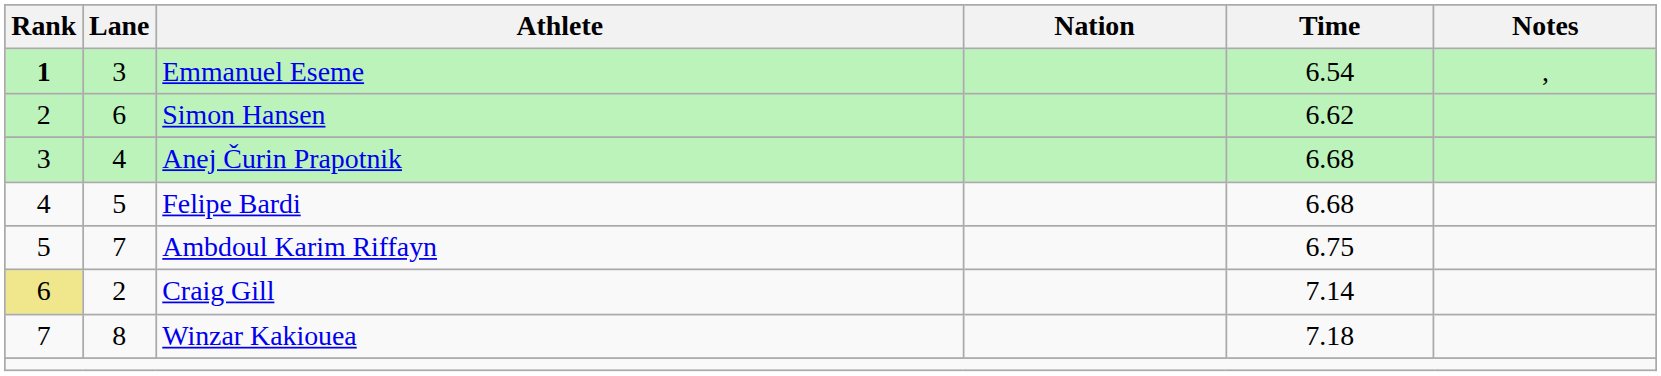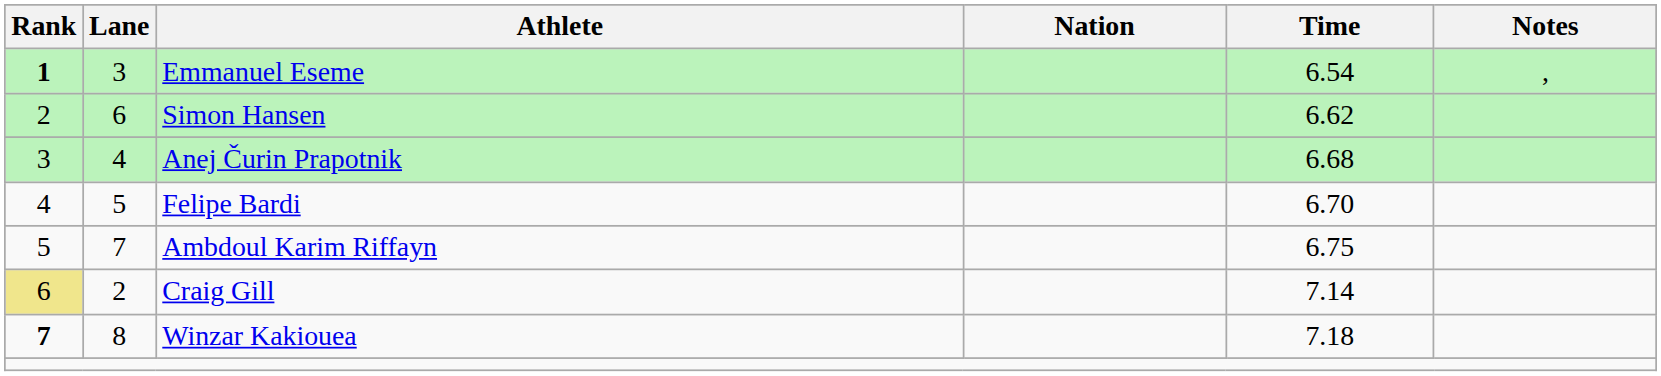Felipe Bardi | Time: 6.68 -> 6.70
Winzar Kakiouea | Rank: normal -> bold
